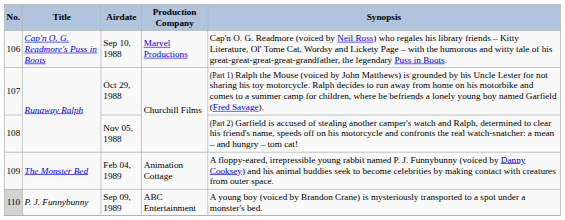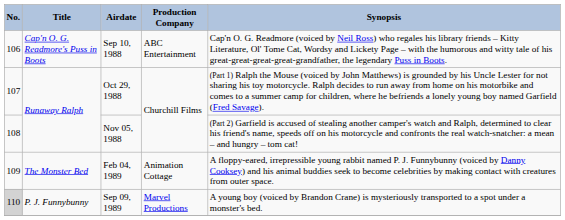Sep 10, 1988 | Production Company: Marvel Productions -> ABC Entertainment
Sep 09, 1989 | Production Company: ABC Entertainment -> Marvel Productions
